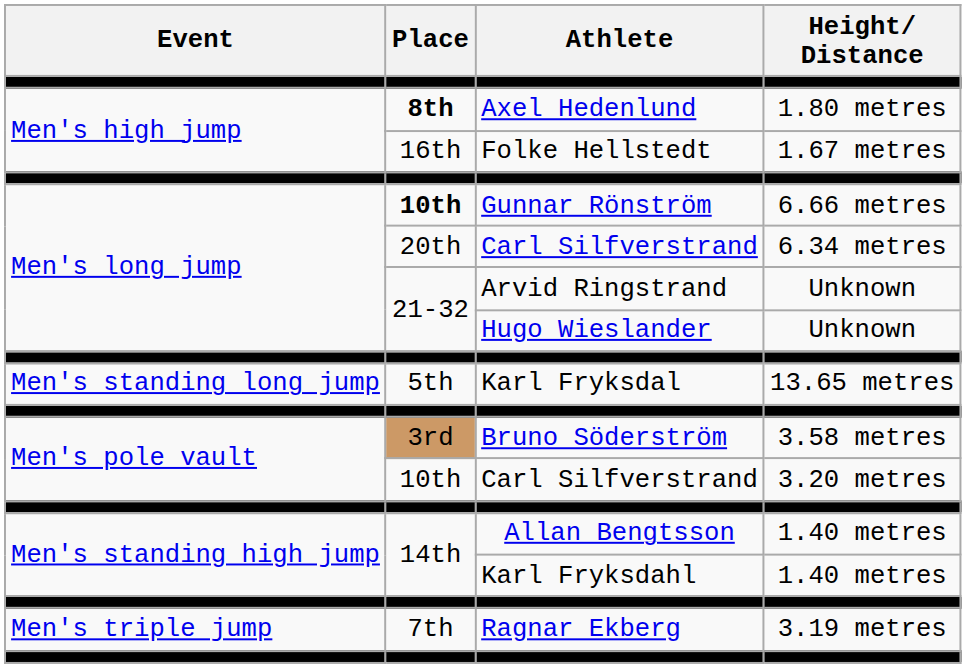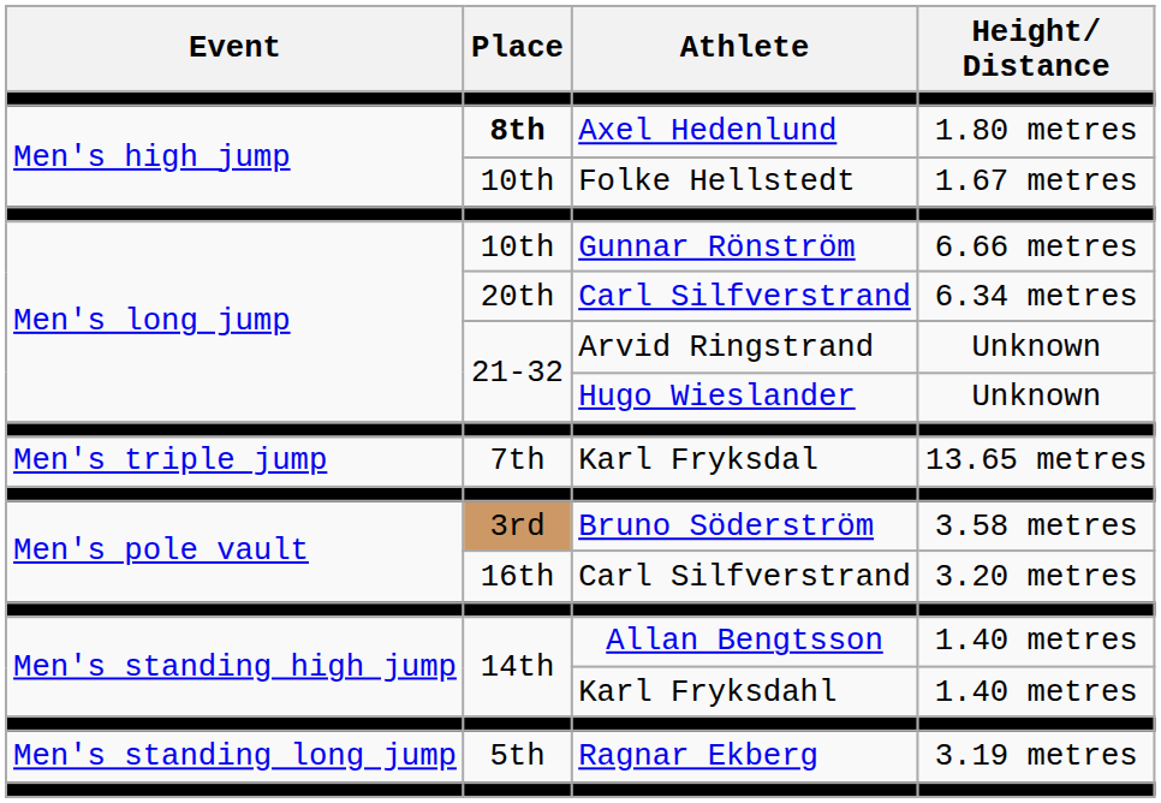Folke Hellstedt | Place: 16th -> 10th
Gunnar Rönström | Place: bold -> normal
Karl Fryksdal | Event: Men's standing long jump -> Men's triple jump
Karl Fryksdal | Place: 5th -> 7th
Carl Silfverstrand / 3.20 metres | Place: 10th -> 16th
Ragnar Ekberg | Event: Men's triple jump -> Men's standing long jump
Ragnar Ekberg | Place: 7th -> 5th
